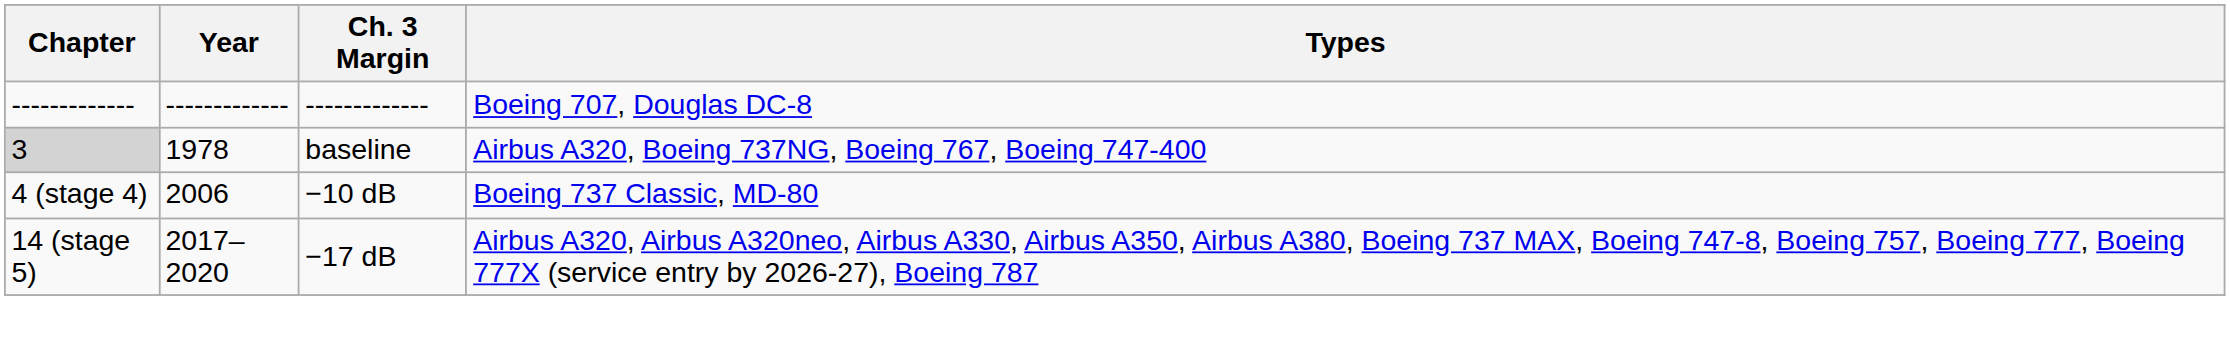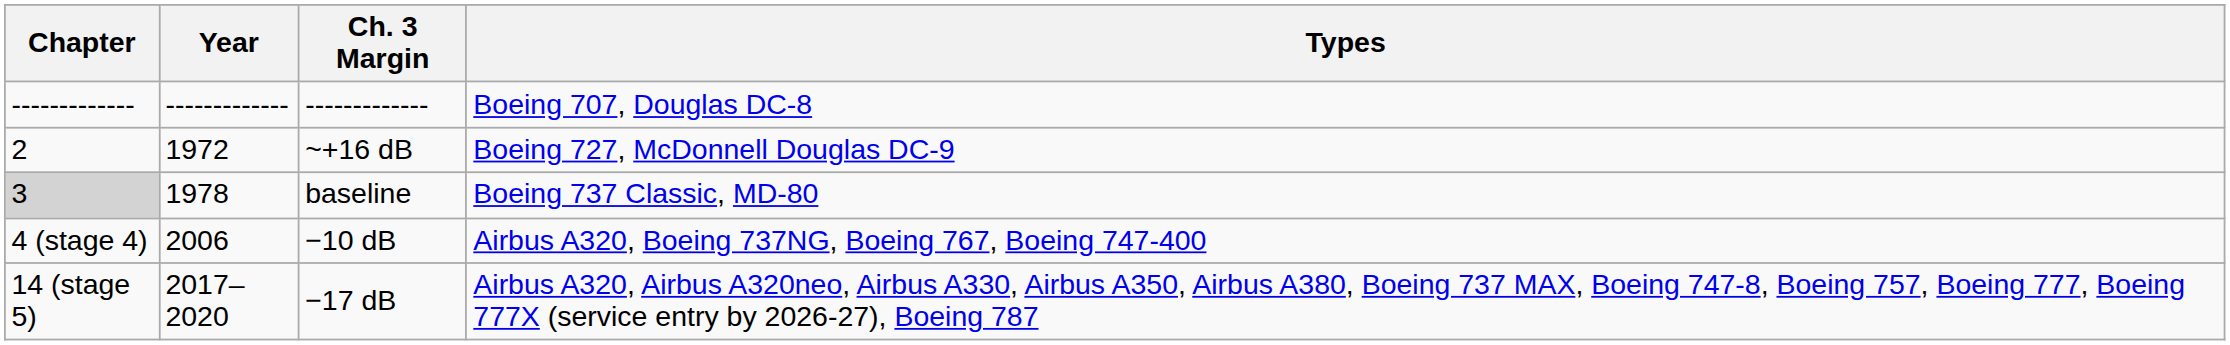+ row: 2 | 1972 | ~+16 dB | Boeing 727, McDonnell Douglas DC-9
baseline | Types: Airbus A320, Boeing 737NG, Boeing 767, Boeing 747-400 -> Boeing 737 Classic, MD-80
−10 dB | Types: Boeing 737 Classic, MD-80 -> Airbus A320, Boeing 737NG, Boeing 767, Boeing 747-400
